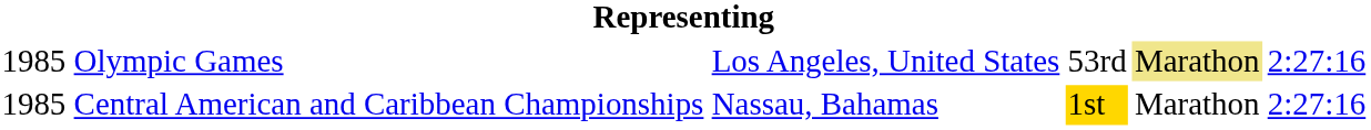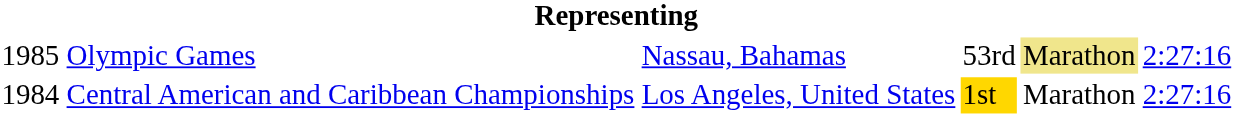Olympic Games | column 3: Los Angeles, United States -> Nassau, Bahamas
Central American and Caribbean Championships | column 1: 1985 -> 1984
Central American and Caribbean Championships | column 3: Nassau, Bahamas -> Los Angeles, United States
